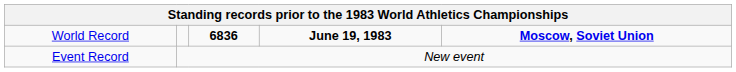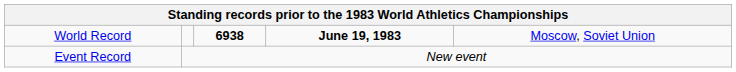World Record | column 3: 6836 -> 6938
World Record | column 5: bold -> normal
